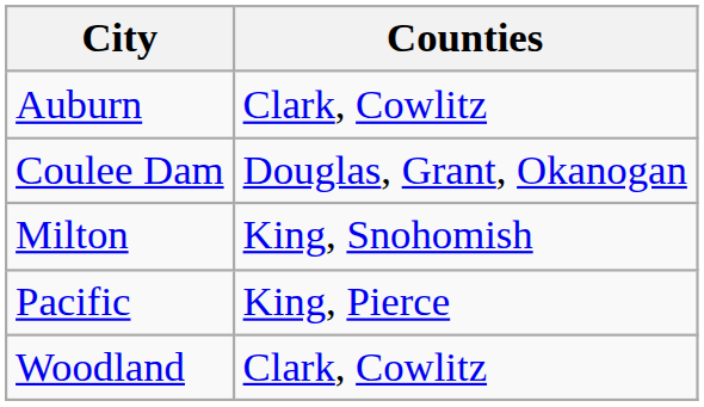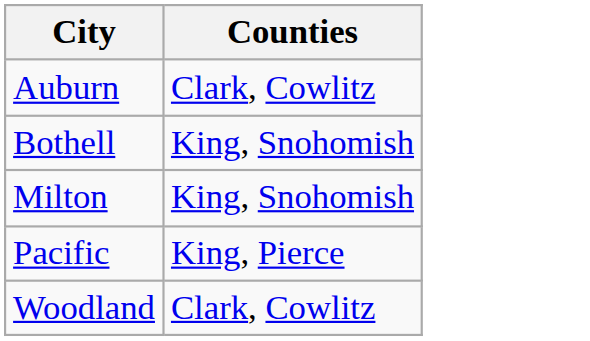+ row: Bothell | King, Snohomish
- row: Coulee Dam | Douglas, Grant, Okanogan
